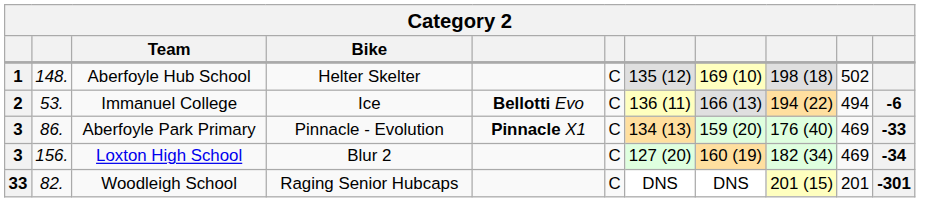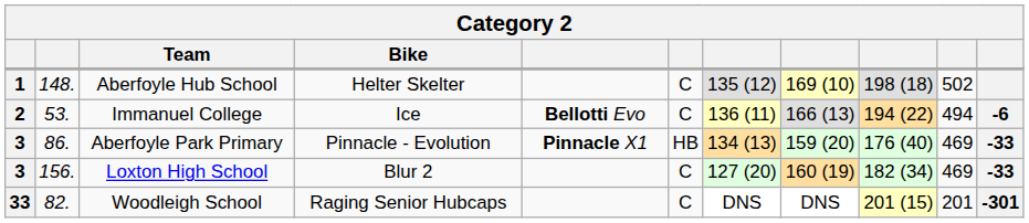Aberfoyle Park Primary | column 6: C -> HB
Loxton High School | column 11: -34 -> -33
